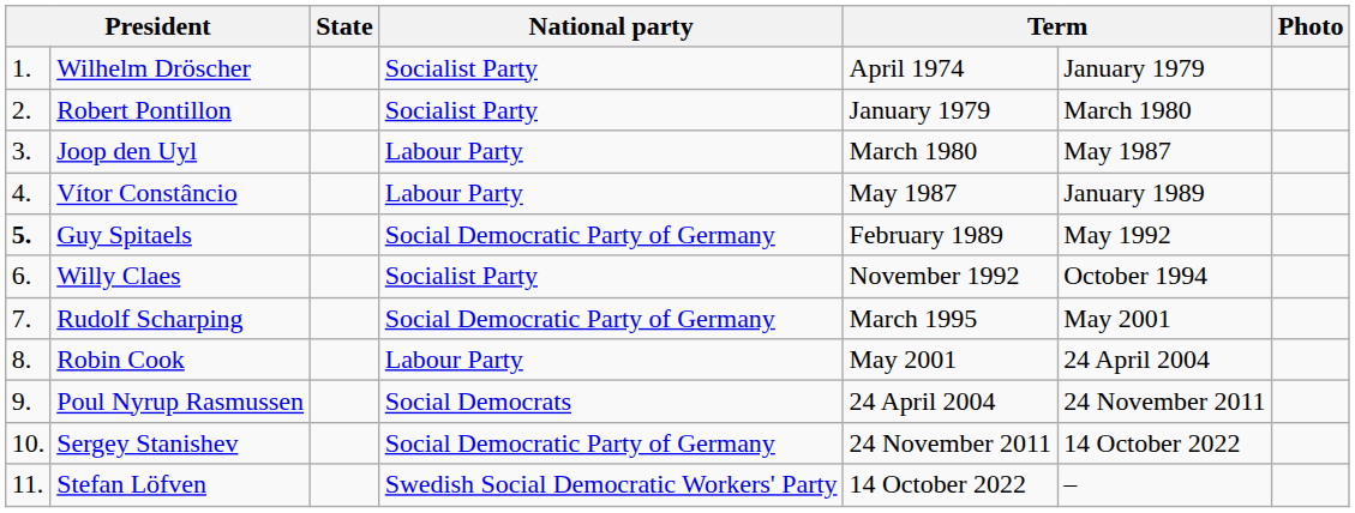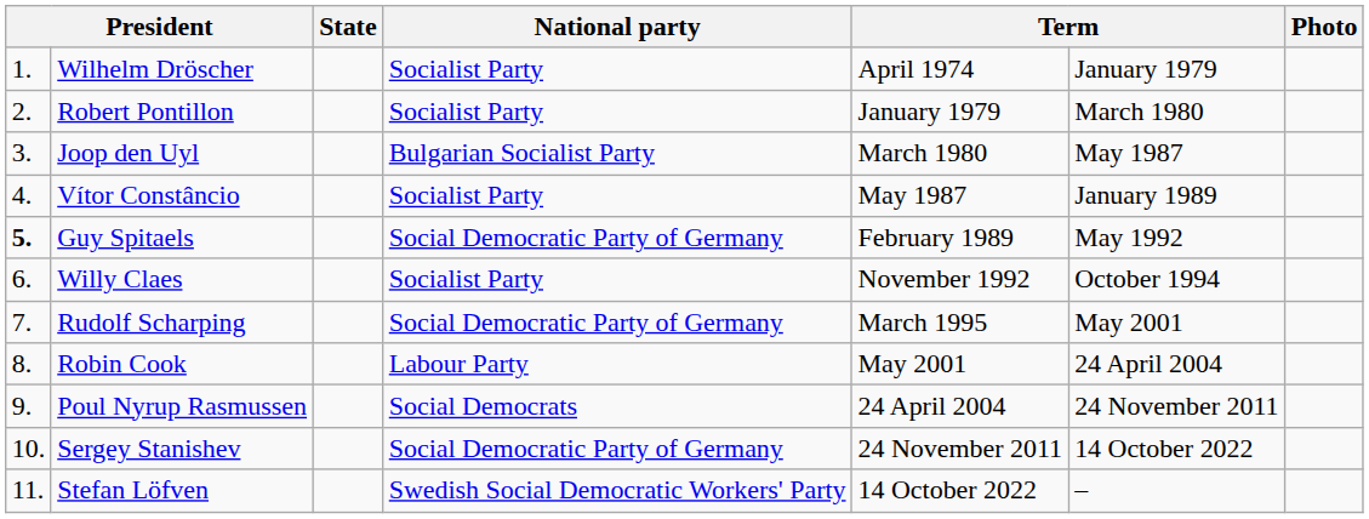Joop den Uyl | National party: Labour Party -> Bulgarian Socialist Party
Vítor Constâncio | National party: Labour Party -> Socialist Party
